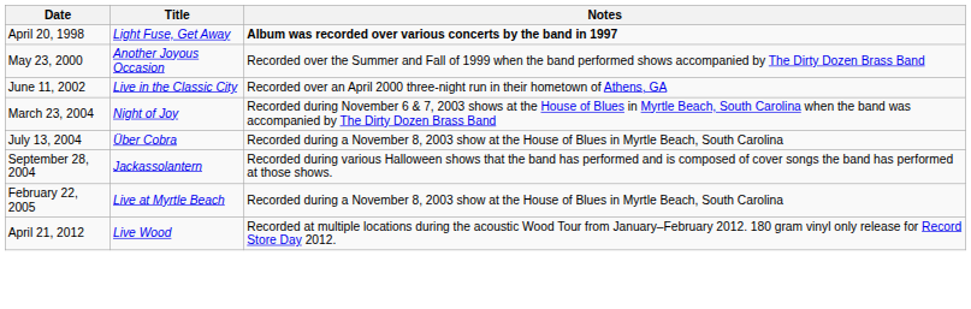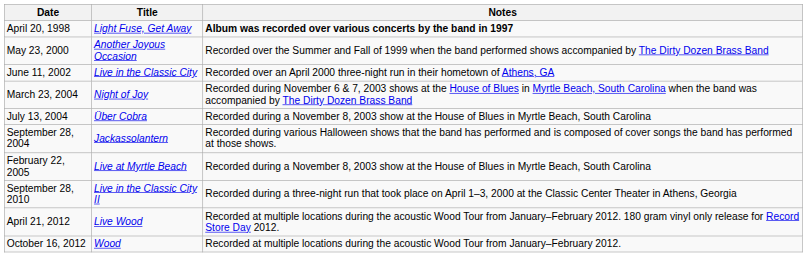+ row: September 28, 2010 | Live in the Classic City II | Recorded during a three-night run that took place on April 1–3, 2000 at the Classic Center Theater in Athens, Georgia
+ row: October 16, 2012 | Wood | Recorded at multiple locations during the acoustic Wood Tour from January–February 2012.
